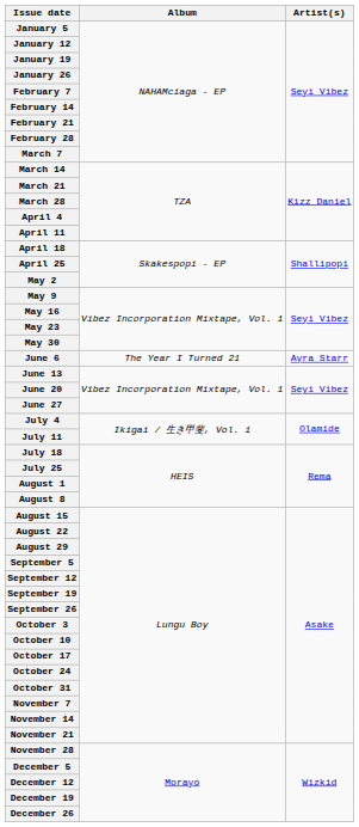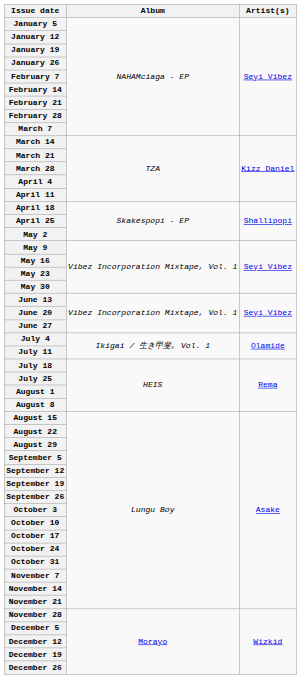- row: June 6 | The Year I Turned 21 | Ayra Starr
